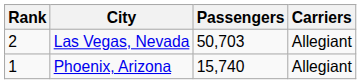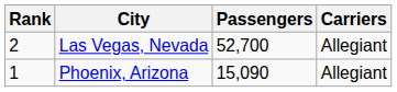Las Vegas, Nevada | Passengers: 50,703 -> 52,700
Phoenix, Arizona | Passengers: 15,740 -> 15,090
